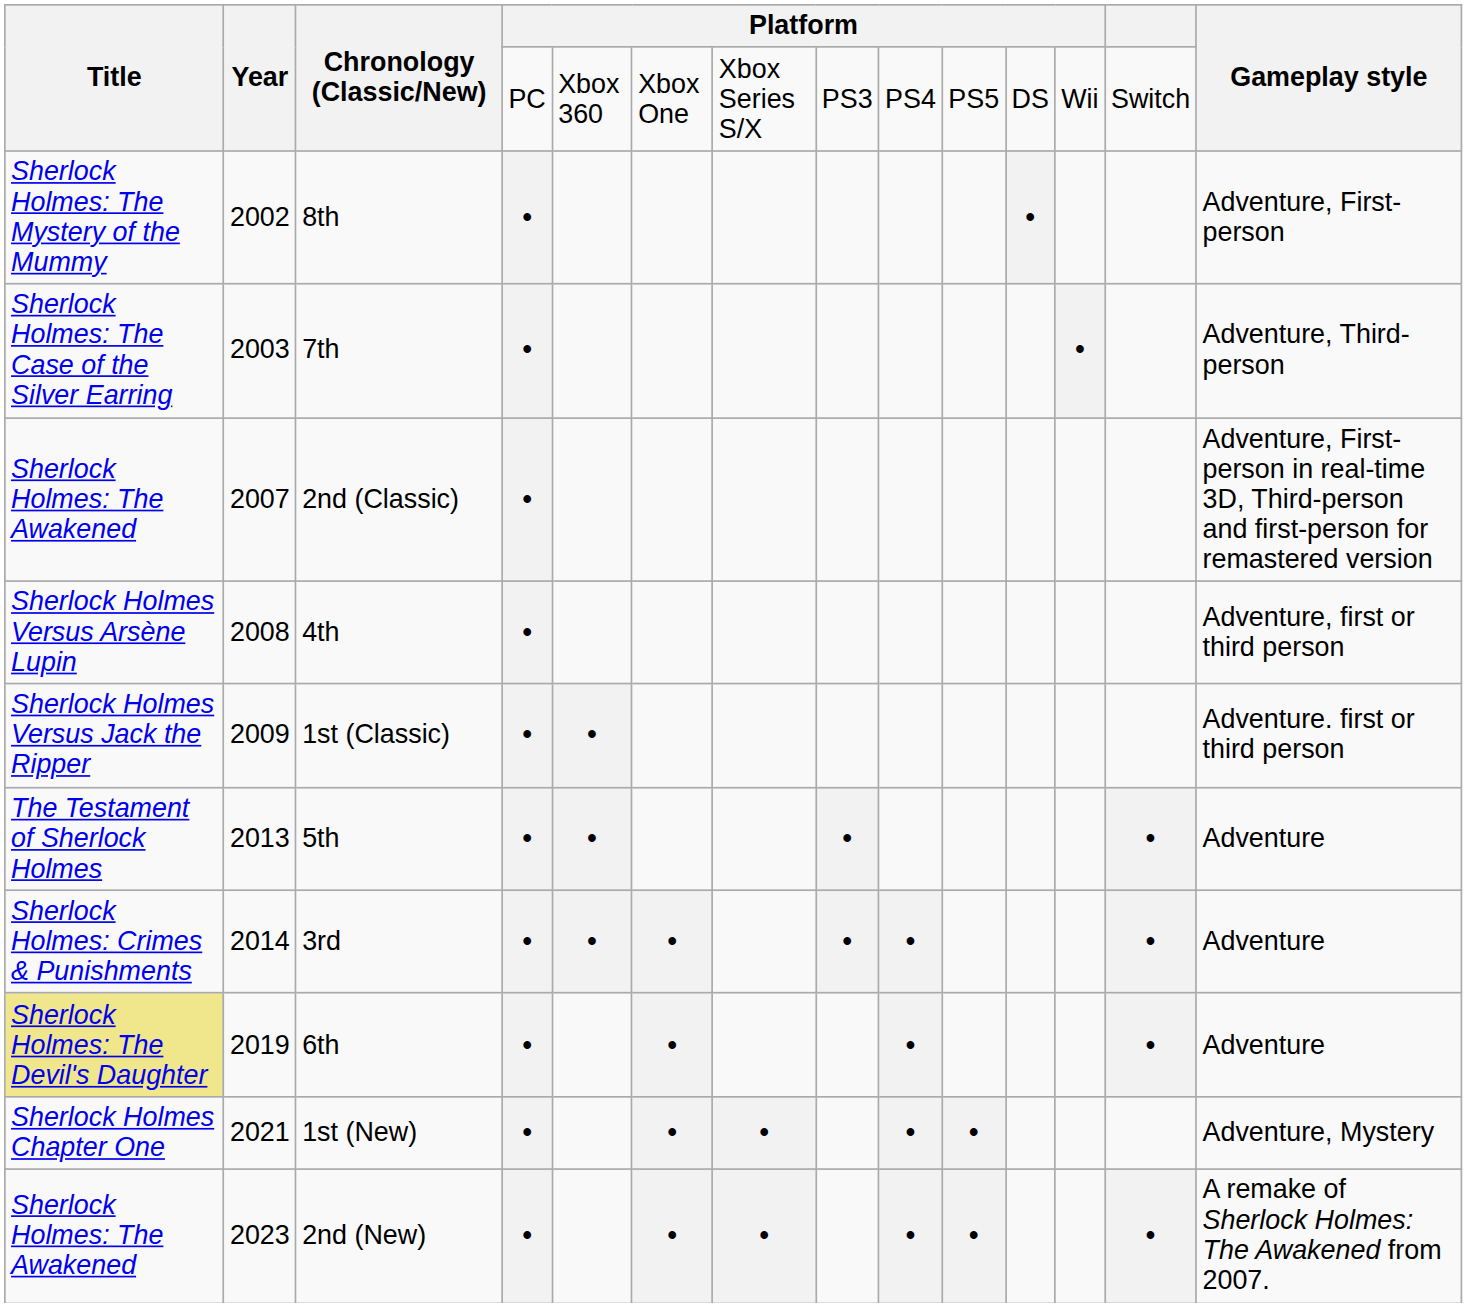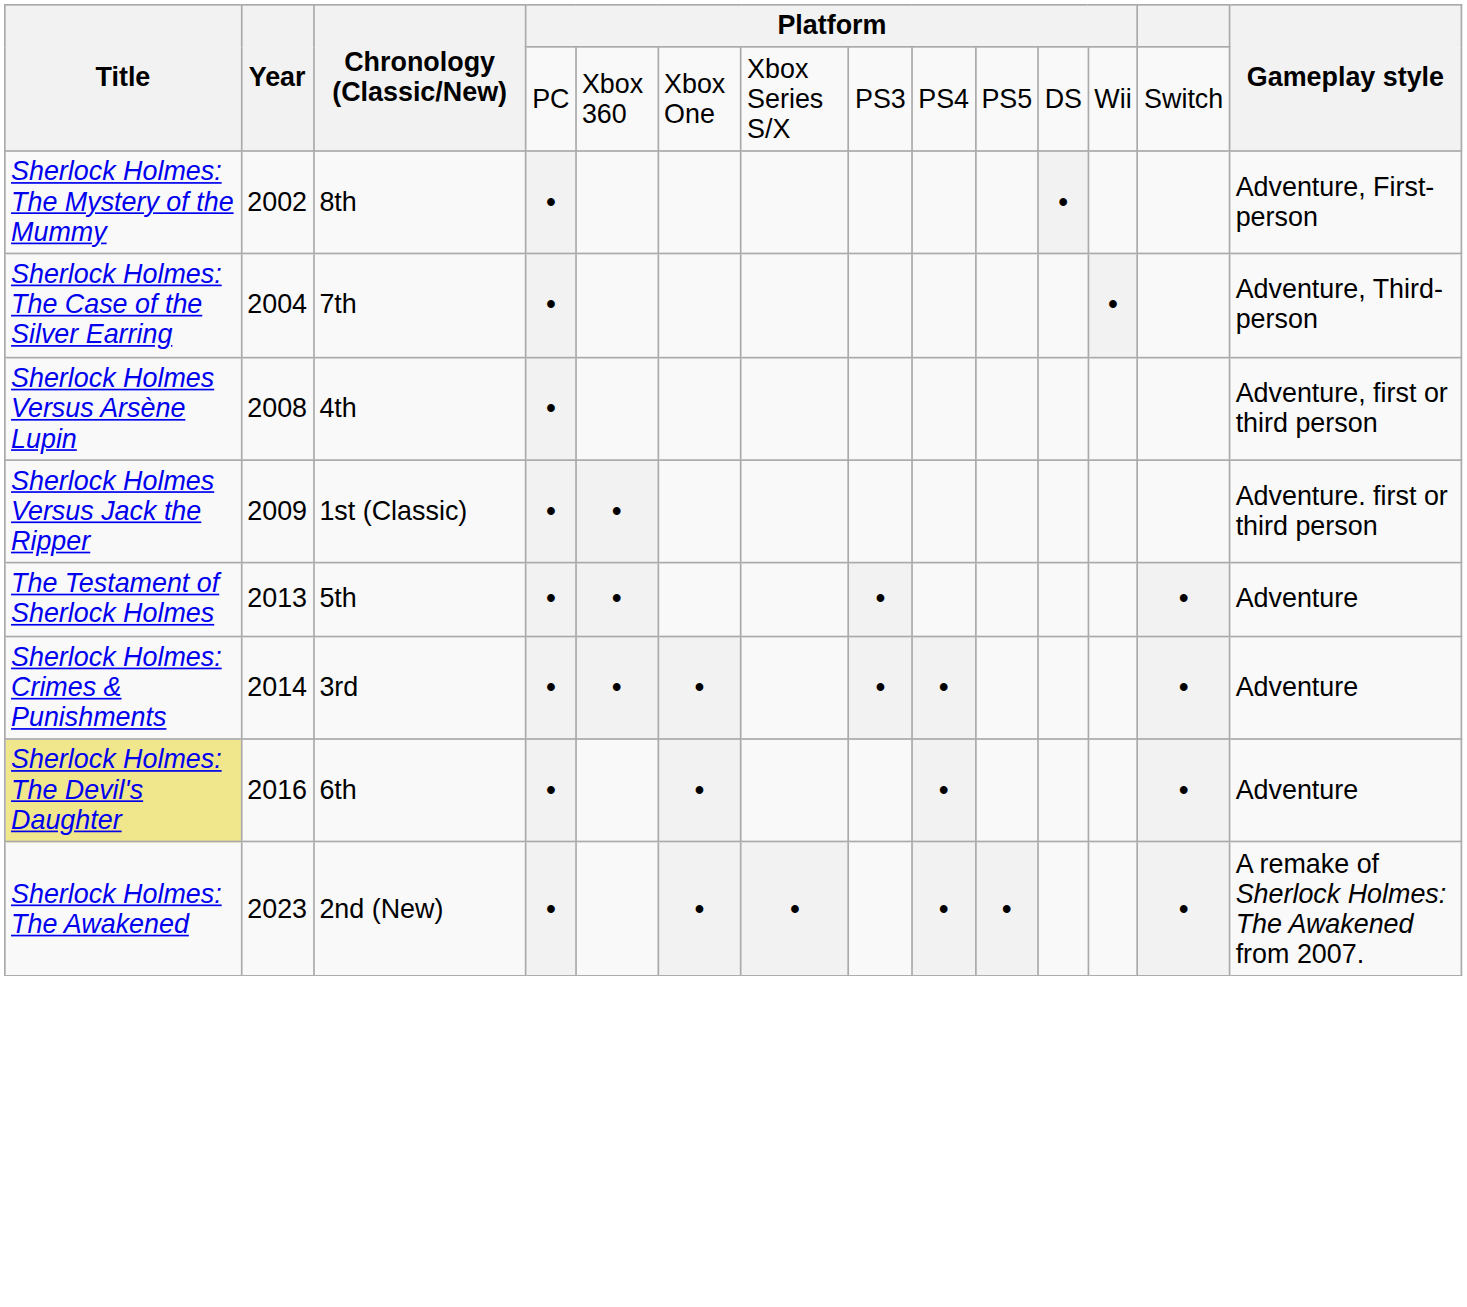7th | Year: 2003 -> 2004
- row: Sherlock Holmes: The Awakened | 2007 | 2nd (Classic) | • | Adventure, First-person in real-time 3D, Third-person and first-person for remastered version
6th | Year: 2019 -> 2016
- row: Sherlock Holmes Chapter One | 2021 | 1st (New) | • | • | • | • | • | Adventure, Mystery
